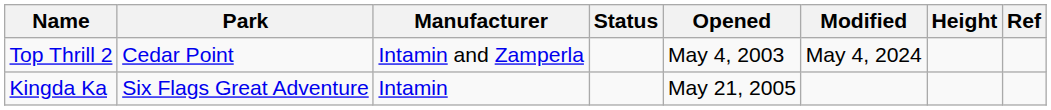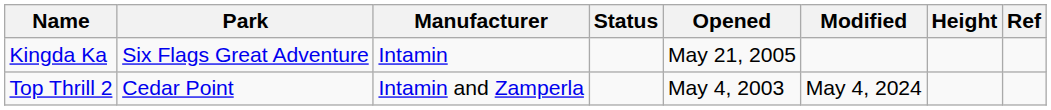rows swapped: Top Thrill 2 <-> Kingda Ka
